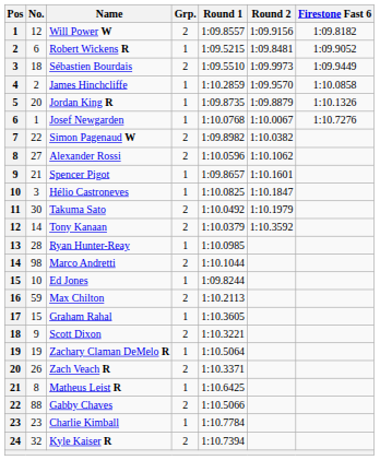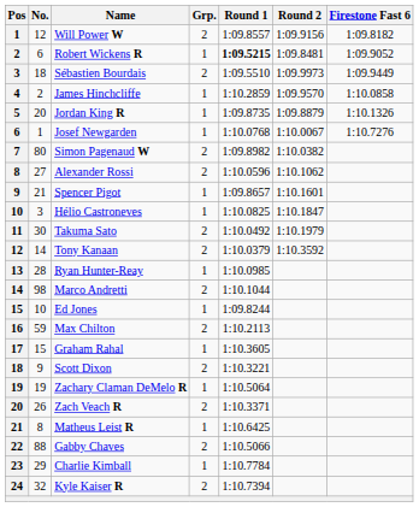Robert Wickens R | Round 1: normal -> bold
Simon Pagenaud W | No.: 22 -> 80
Charlie Kimball | No.: 23 -> 29
